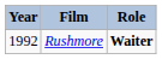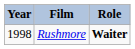Rushmore | Year: 1992 -> 1998
